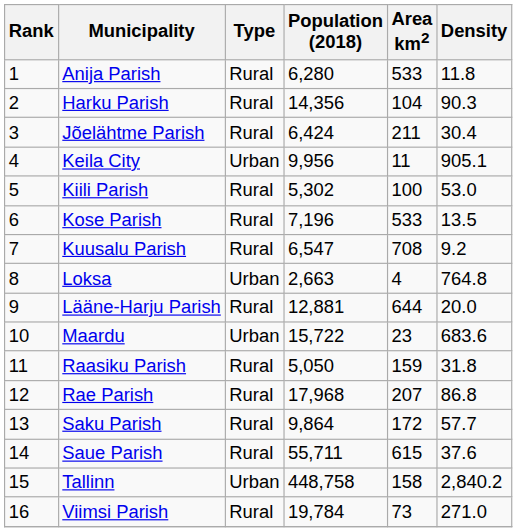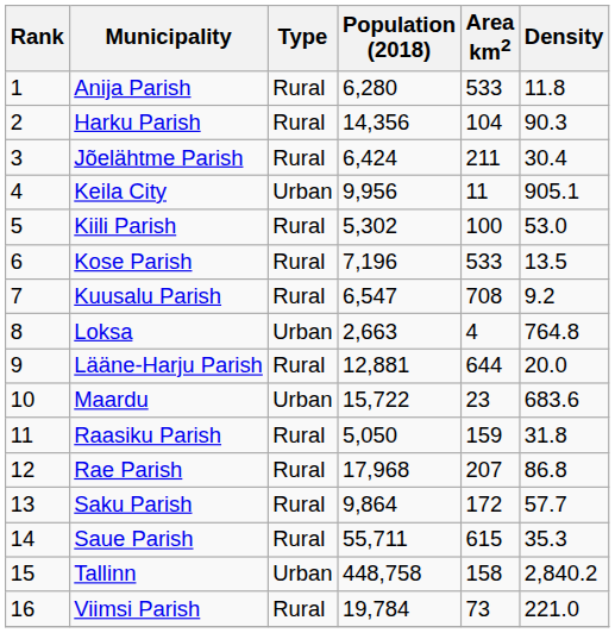Saue Parish | Density: 37.6 -> 35.3
Viimsi Parish | Density: 271.0 -> 221.0
